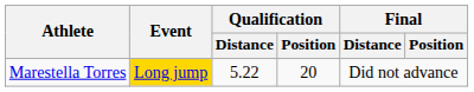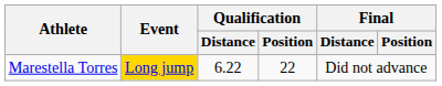Marestella Torres | Qualification / Distance: 5.22 -> 6.22
Marestella Torres | Qualification / Position: 20 -> 22
